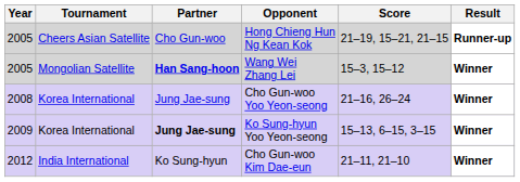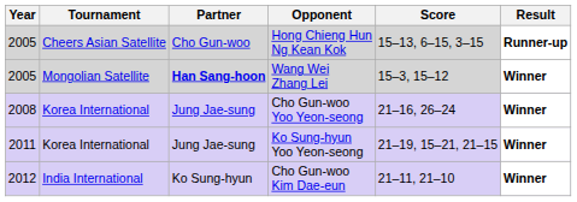Hong Chieng Hun Ng Kean Kok | Score: 21–19, 15–21, 21–15 -> 15–13, 6–15, 3–15
Ko Sung-hyun Yoo Yeon-seong | Year: 2009 -> 2011
Ko Sung-hyun Yoo Yeon-seong | Partner: bold -> normal
Ko Sung-hyun Yoo Yeon-seong | Score: 15–13, 6–15, 3–15 -> 21–19, 15–21, 21–15
